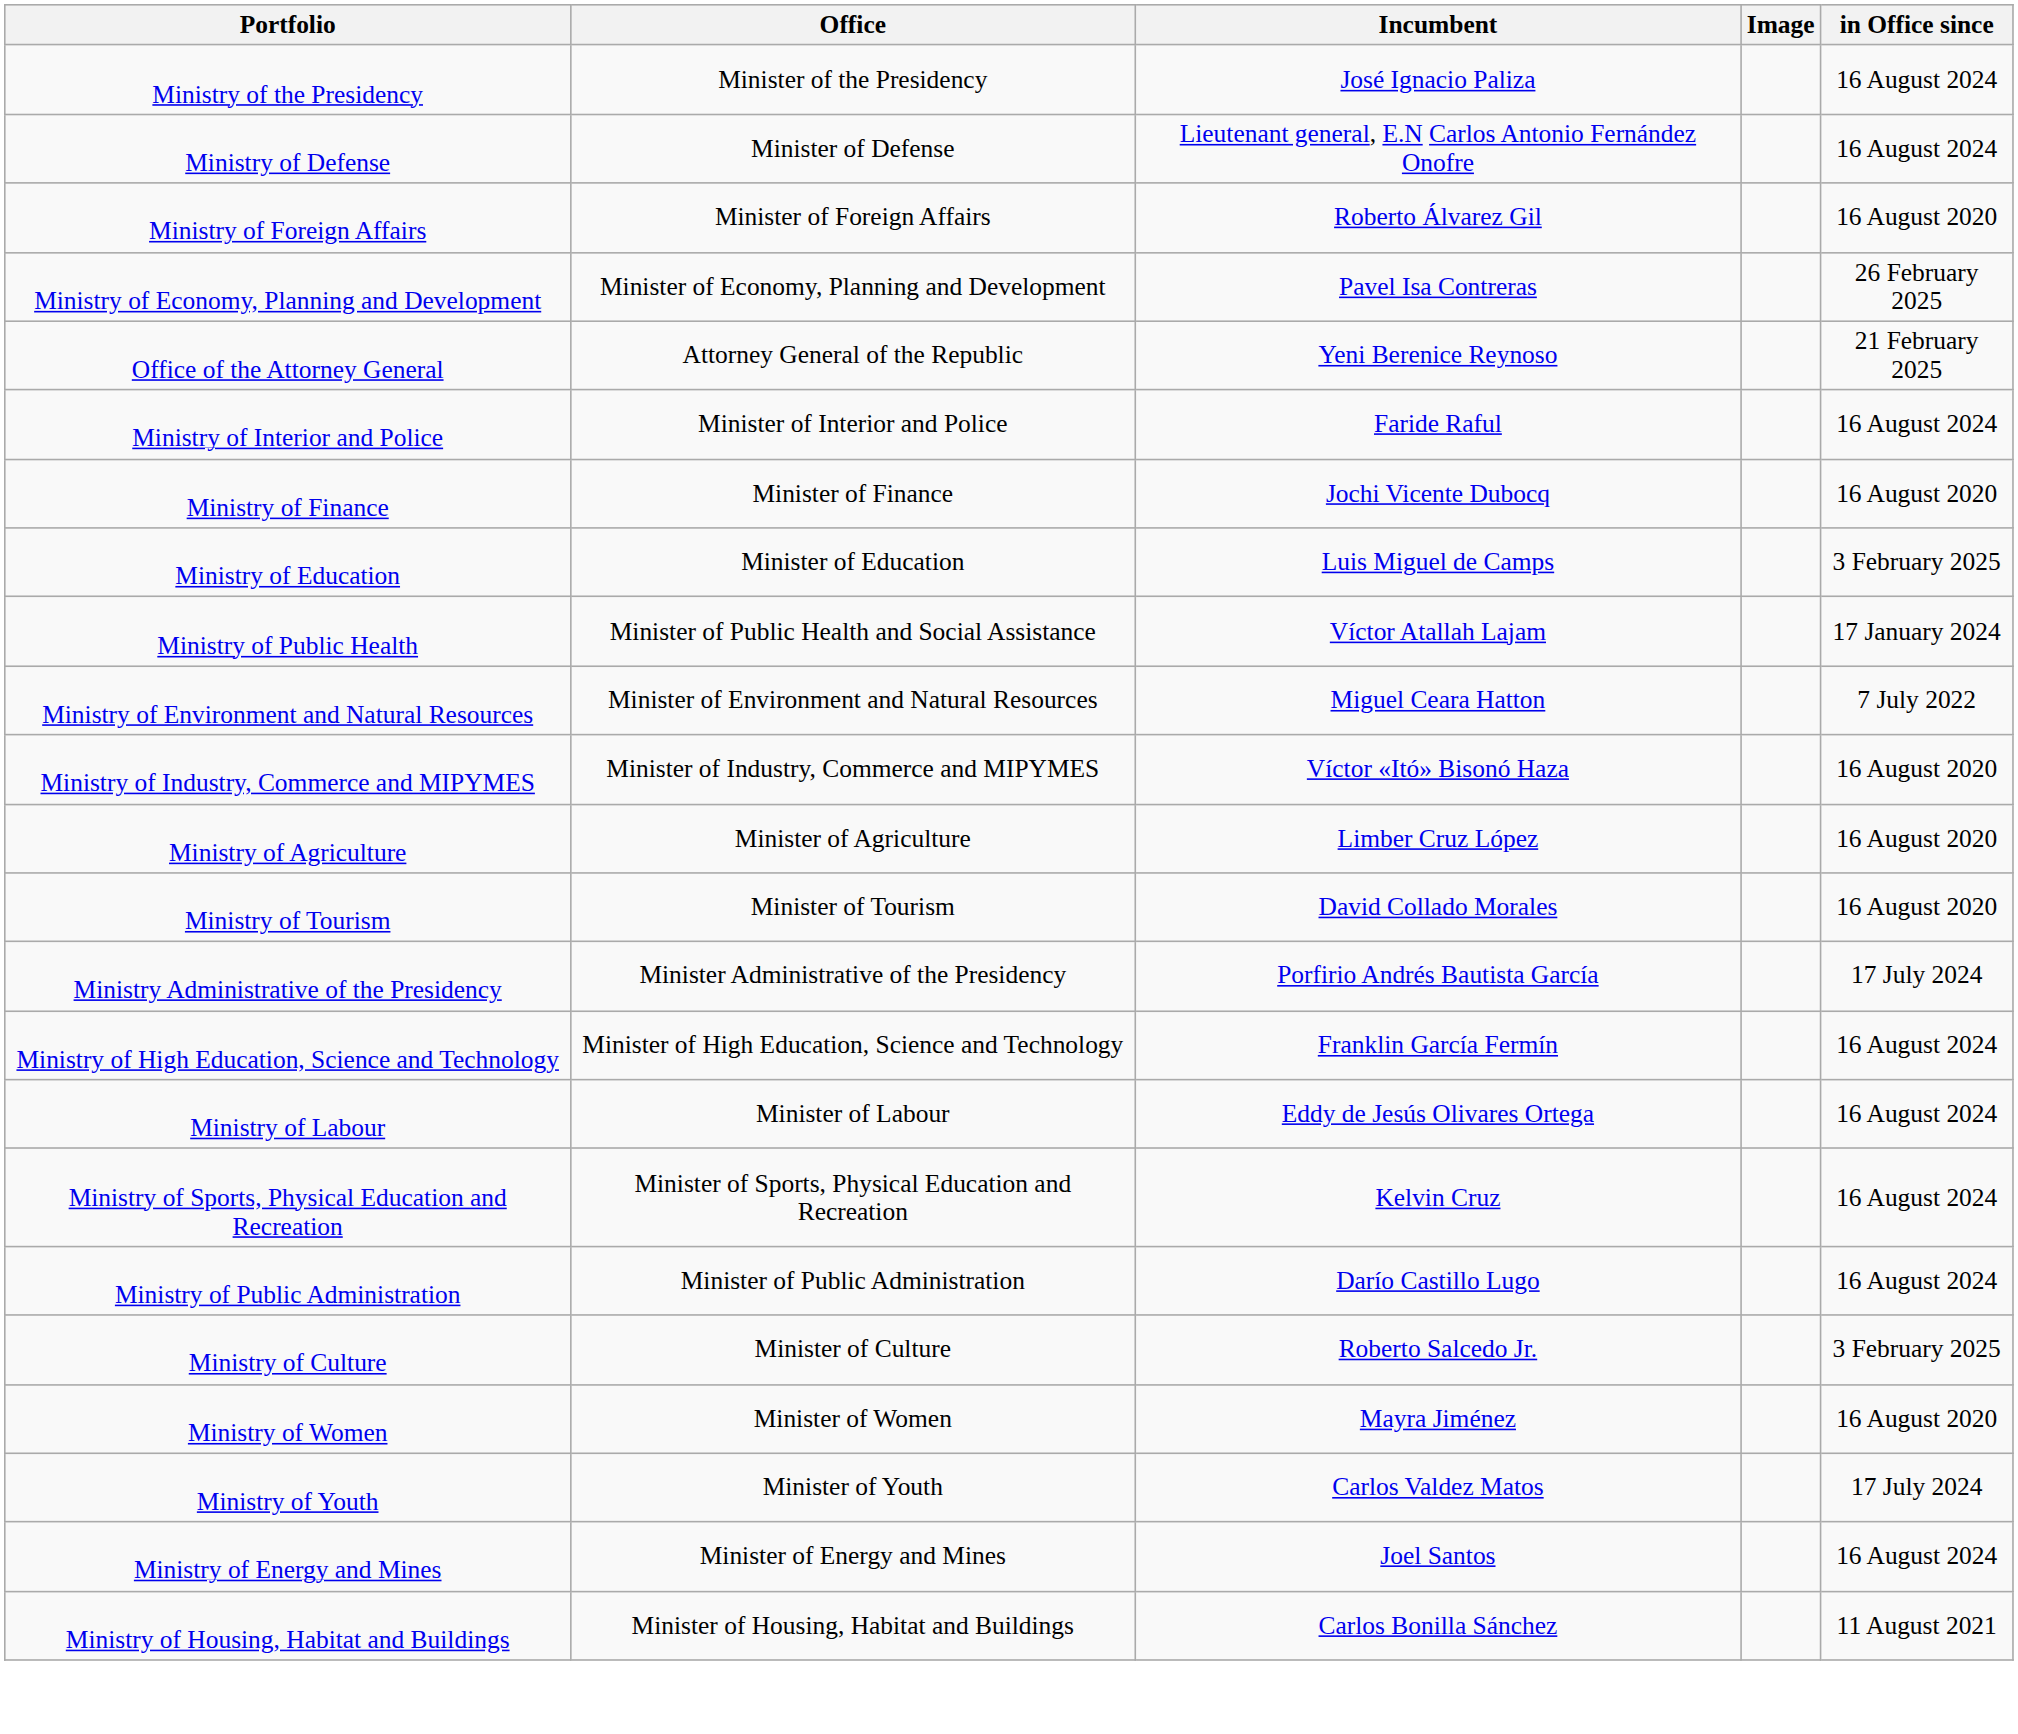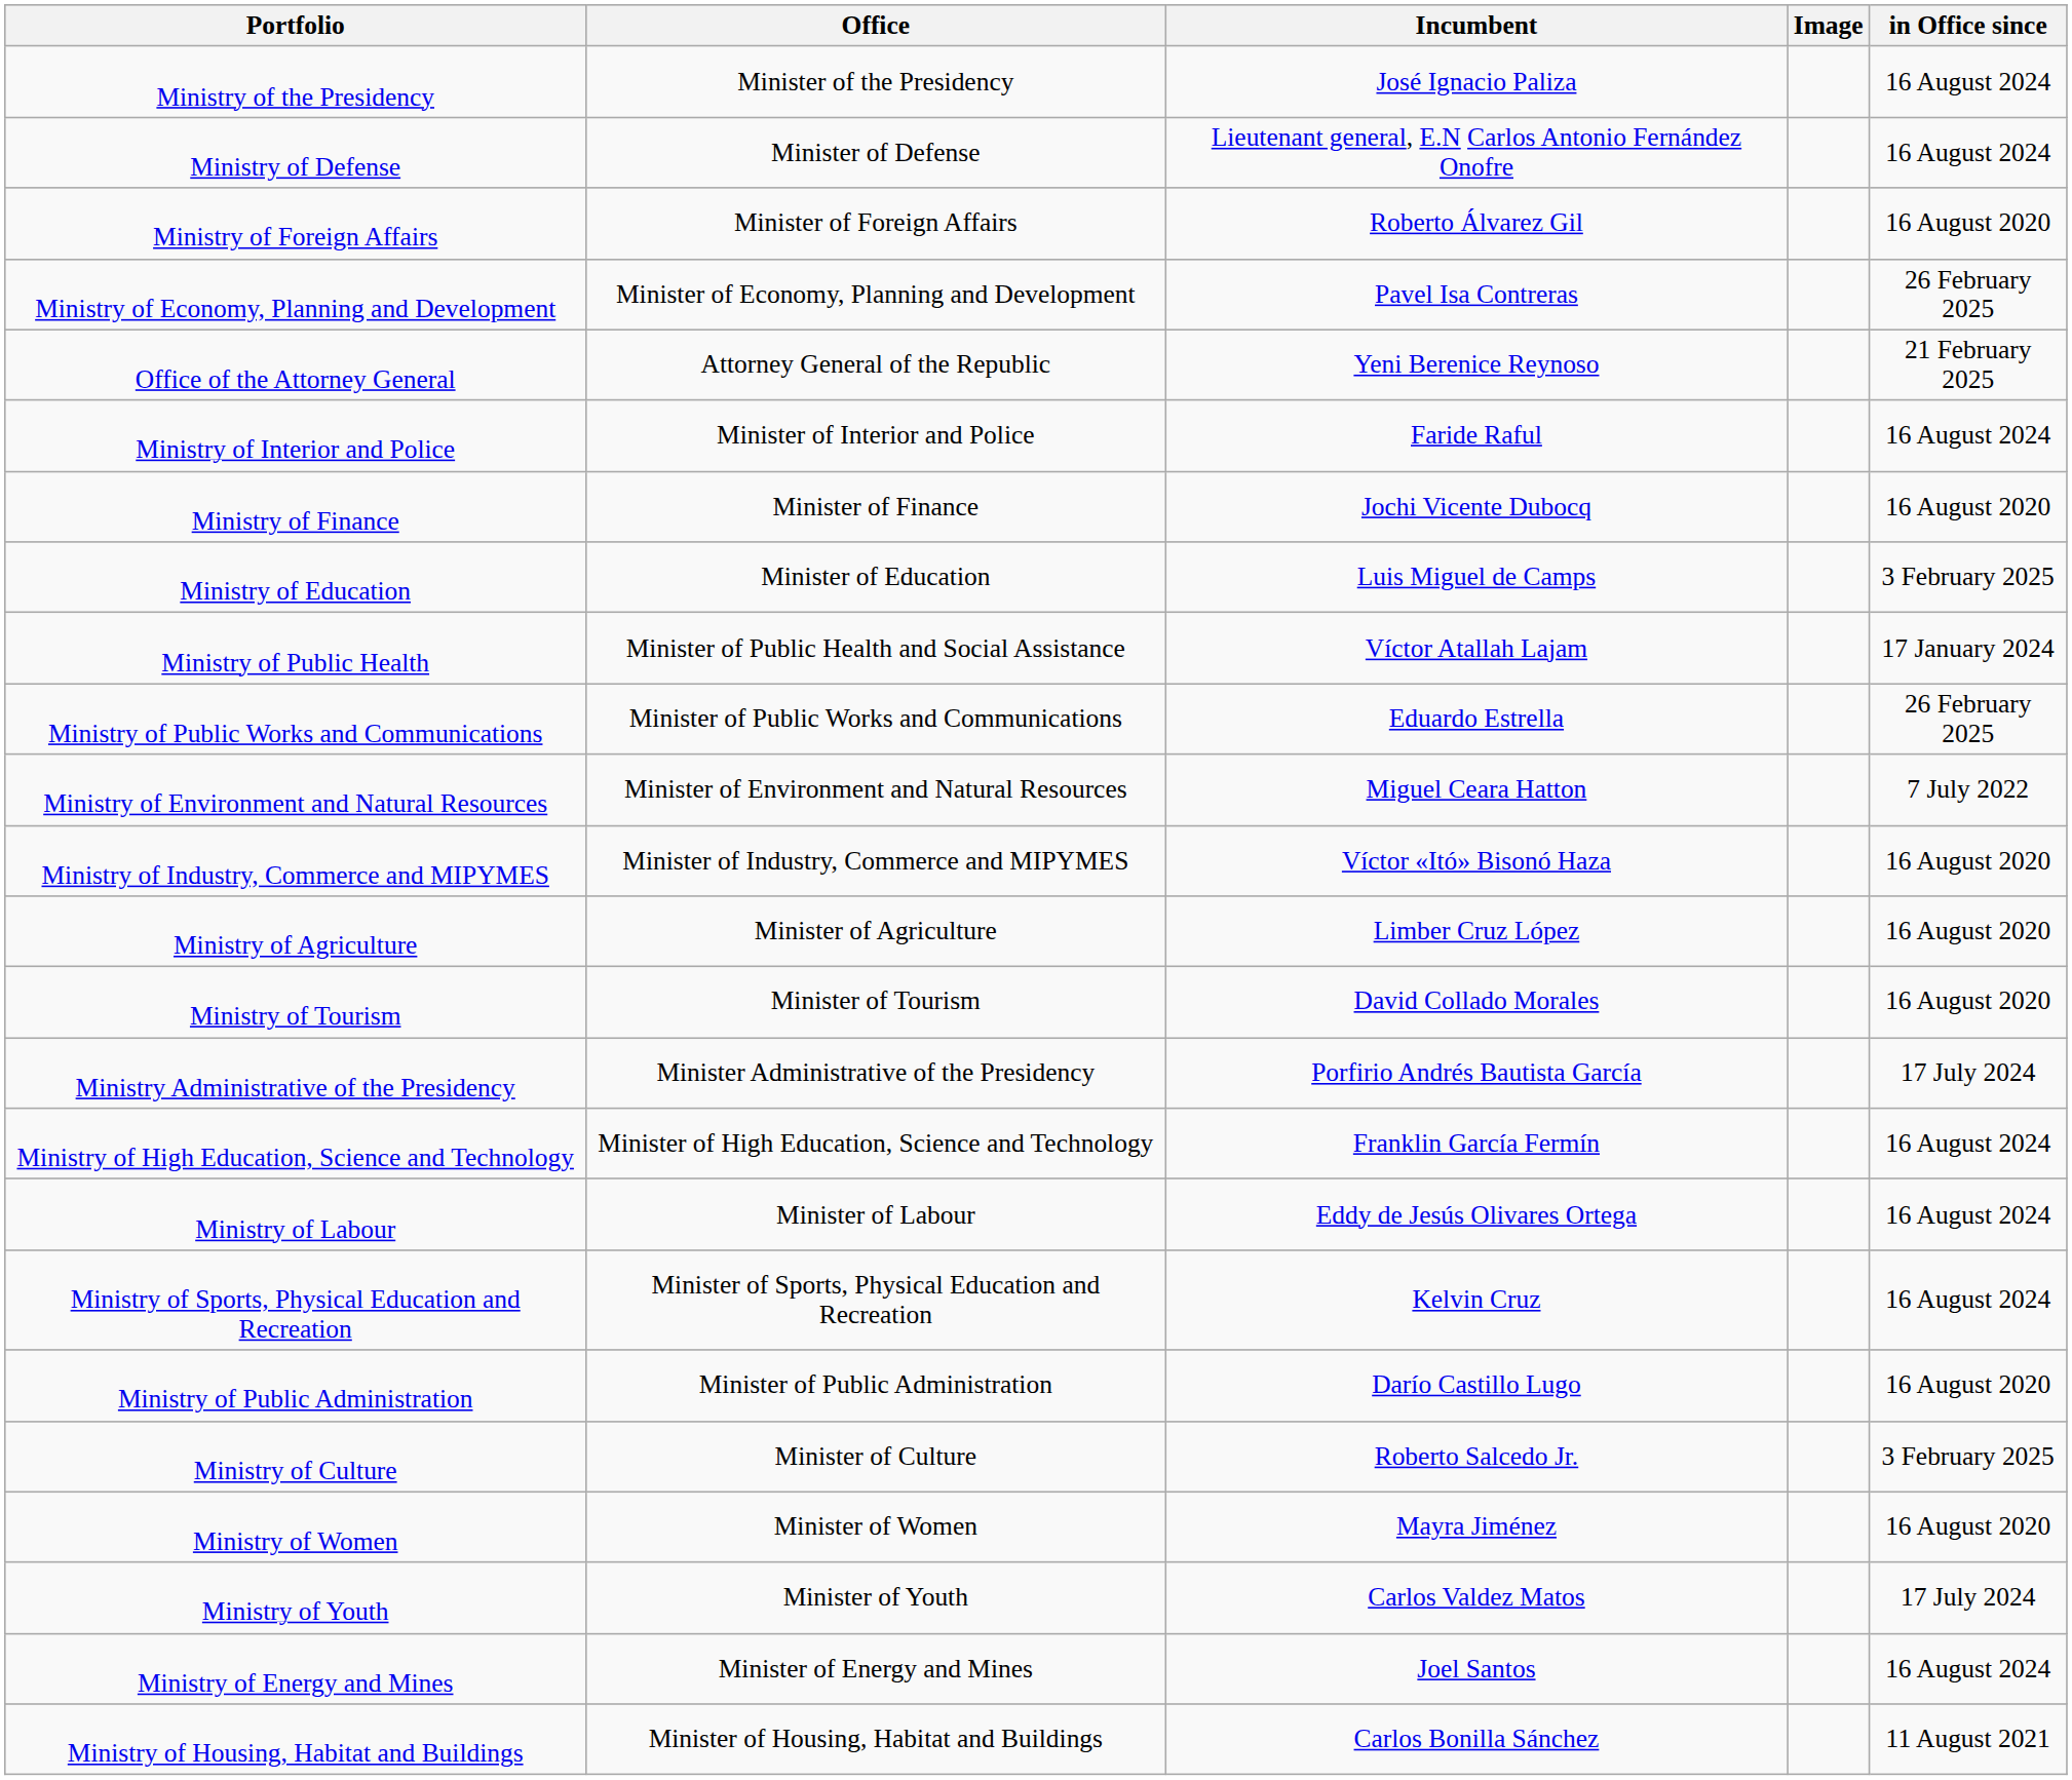+ row: Ministry of Public Works and Communications | Minister of Public Works and Communications | Eduardo Estrella | 26 February 2025
Ministry of Public Administration | in Office since: 16 August 2024 -> 16 August 2020
